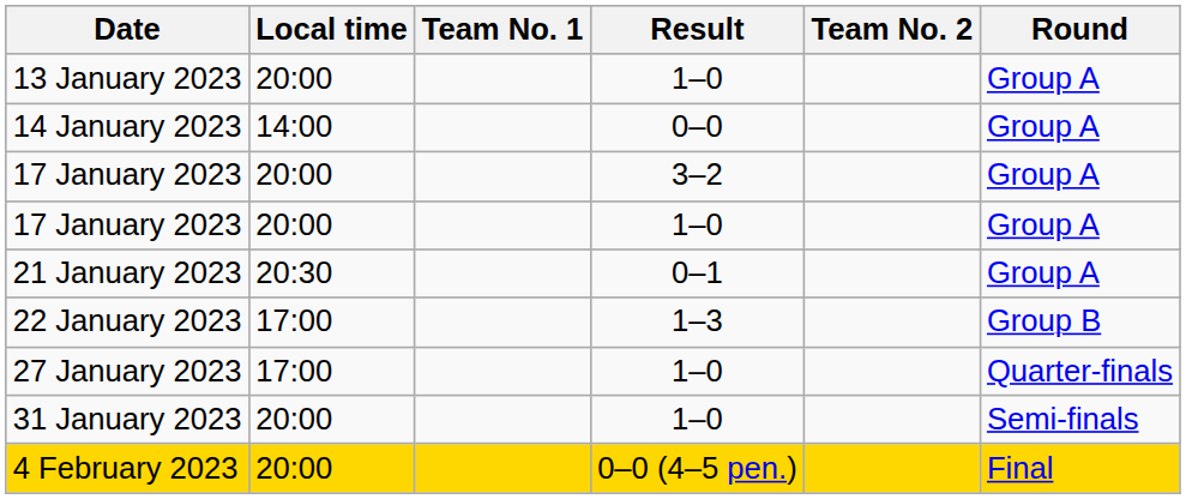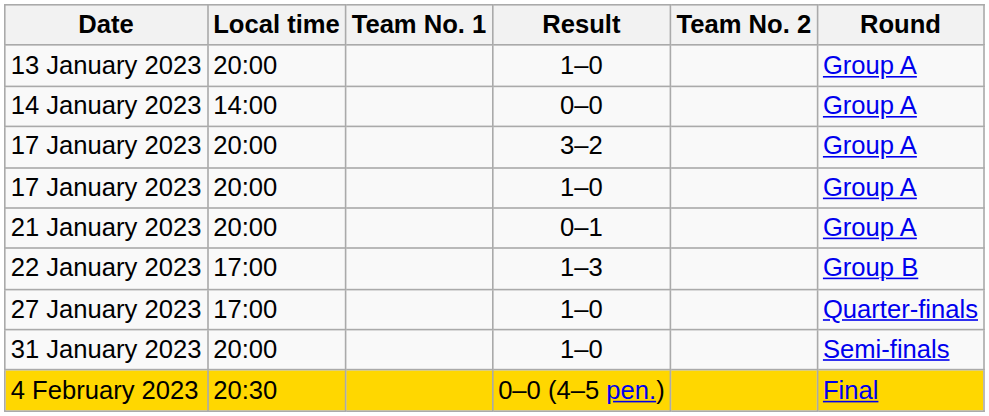21 January 2023 | Local time: 20:30 -> 20:00
4 February 2023 | Local time: 20:00 -> 20:30
